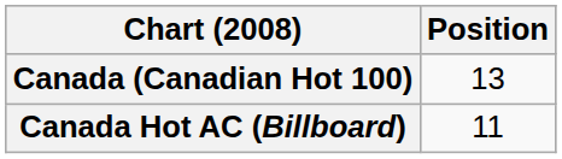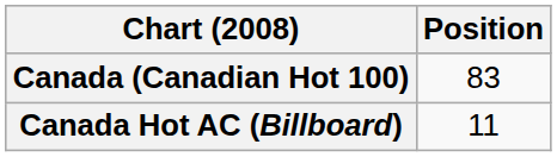Canada (Canadian Hot 100) | Position: 13 -> 83
